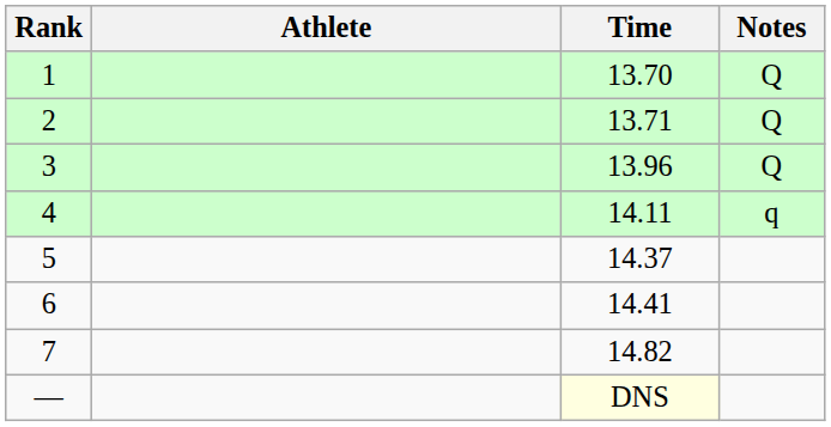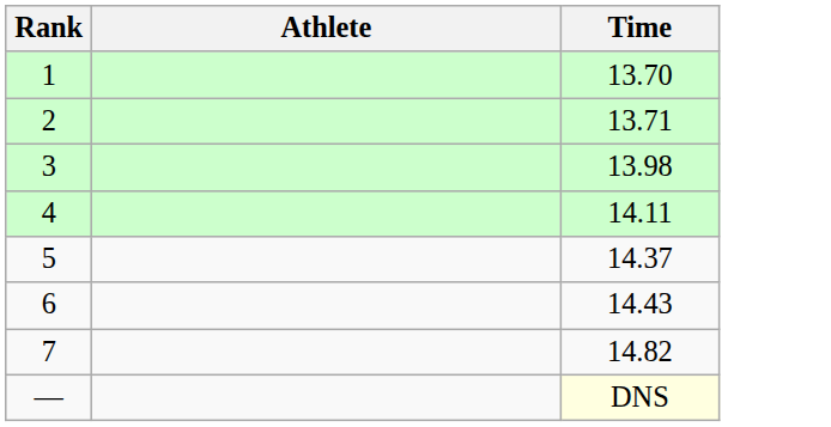- column: Notes | Q | Q | Q | q
3 | Time: 13.96 -> 13.98
6 | Time: 14.41 -> 14.43
